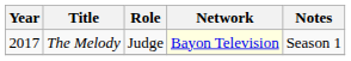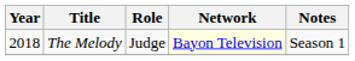The Melody | Year: 2017 -> 2018
